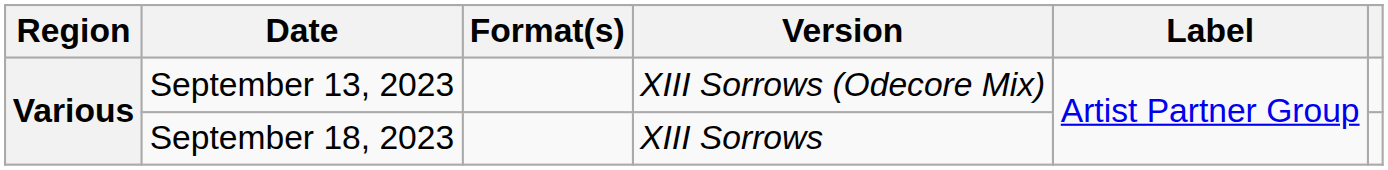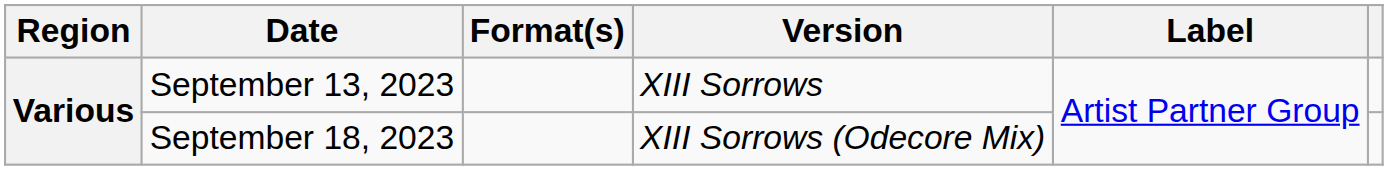September 13, 2023 | Version: XIII Sorrows (Odecore Mix) -> XIII Sorrows
September 18, 2023 | Version: XIII Sorrows -> XIII Sorrows (Odecore Mix)
